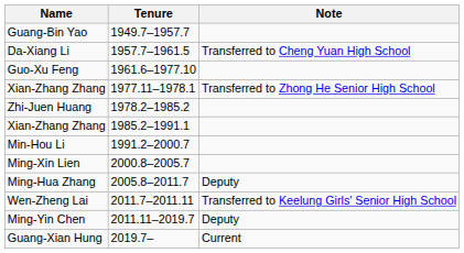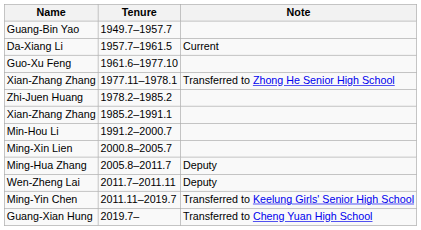Da-Xiang Li | Note: Transferred to Cheng Yuan High School -> Current
Wen-Zheng Lai | Note: Transferred to Keelung Girls' Senior High School -> Deputy
Ming-Yin Chen | Note: Deputy -> Transferred to Keelung Girls' Senior High School
Guang-Xian Hung | Note: Current -> Transferred to Cheng Yuan High School
